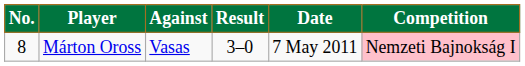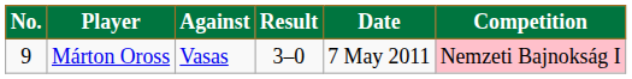Márton Oross | No.: 8 -> 9
